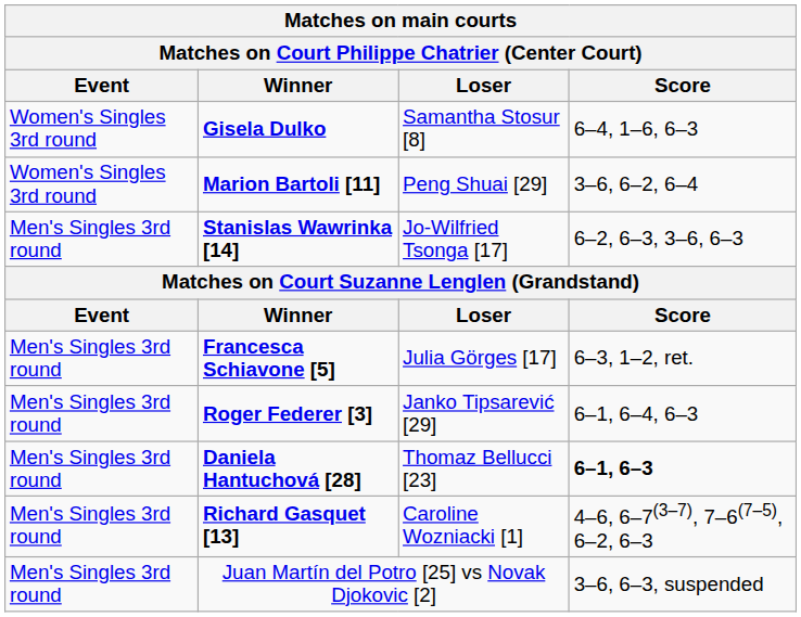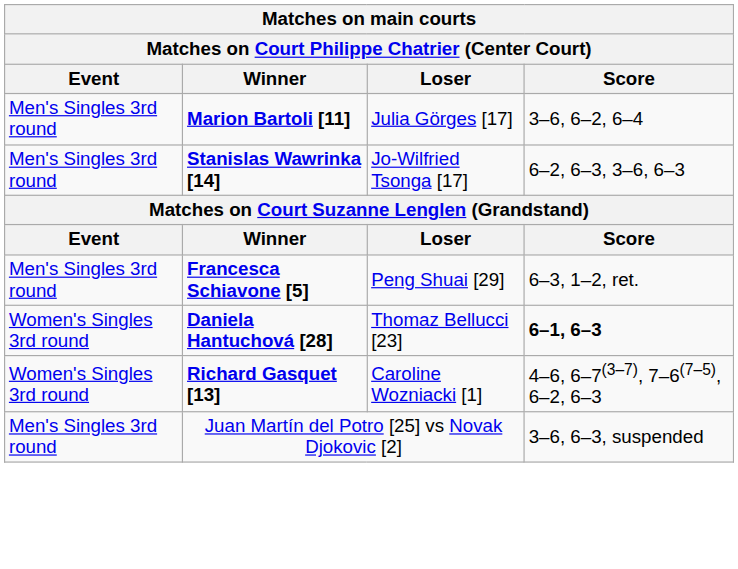- row: Women's Singles 3rd round | Gisela Dulko | Samantha Stosur [8] | 6–4, 1–6, 6–3
Marion Bartoli [11] | Event: Women's Singles 3rd round -> Men's Singles 3rd round
Marion Bartoli [11] | Loser: Peng Shuai [29] -> Julia Görges [17]
Francesca Schiavone [5] | Loser: Julia Görges [17] -> Peng Shuai [29]
- row: Men's Singles 3rd round | Roger Federer [3] | Janko Tipsarević [29] | 6–1, 6–4, 6–3
Daniela Hantuchová [28] | Event: Men's Singles 3rd round -> Women's Singles 3rd round
Richard Gasquet [13] | Event: Men's Singles 3rd round -> Women's Singles 3rd round
